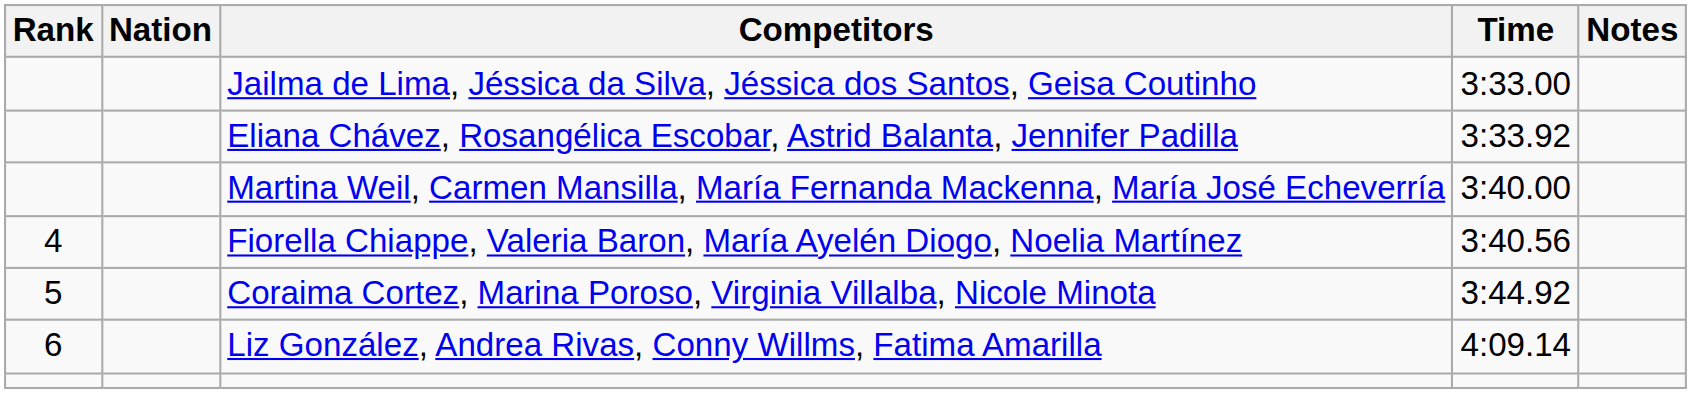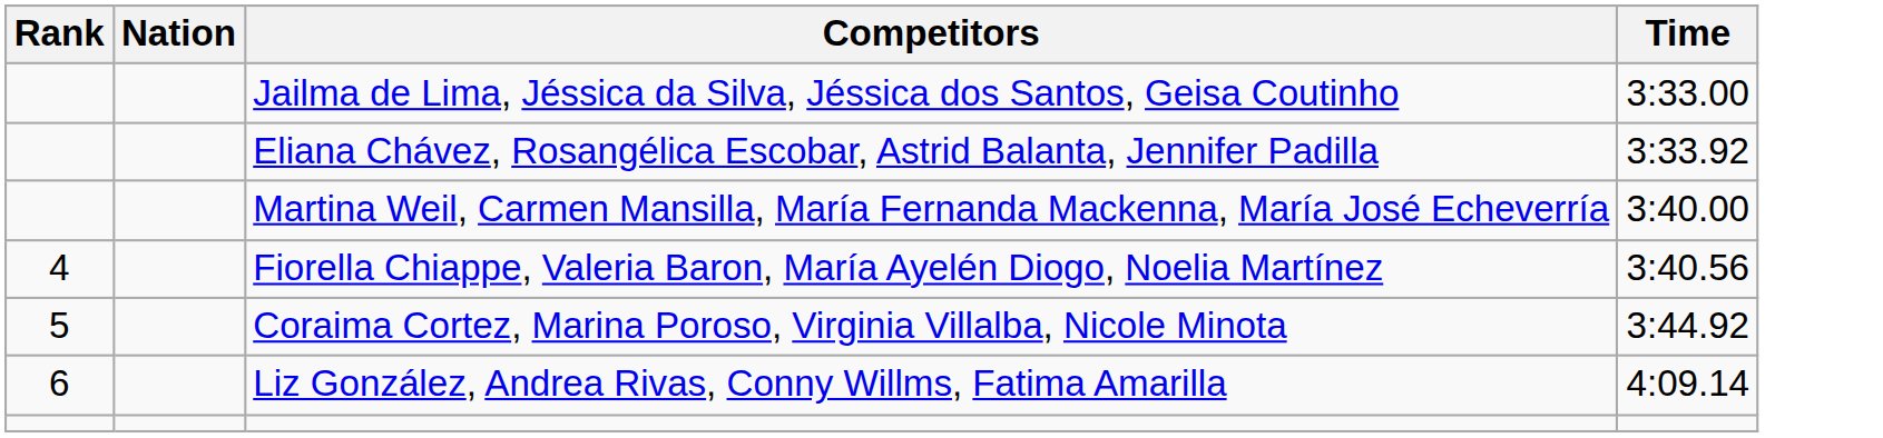- column: Notes
